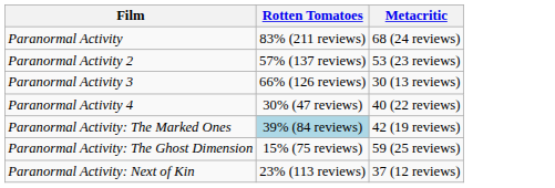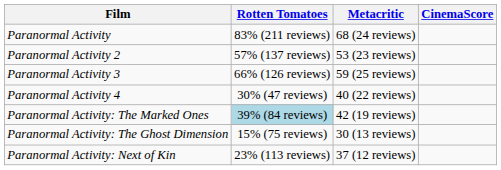+ column: CinemaScore
Paranormal Activity 3 | Metacritic: 30 (13 reviews) -> 59 (25 reviews)
Paranormal Activity: The Ghost Dimension | Metacritic: 59 (25 reviews) -> 30 (13 reviews)
